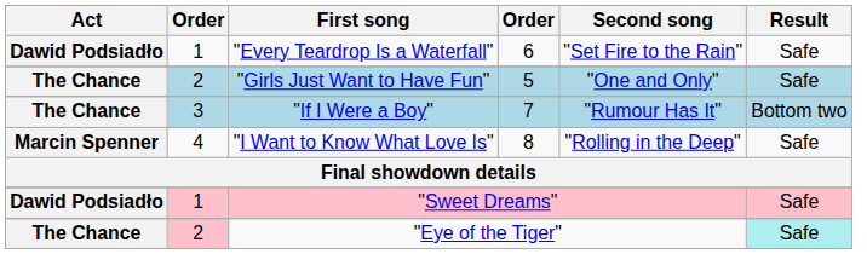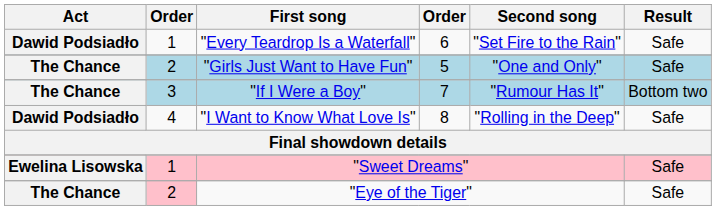"I Want to Know What Love Is" | Act: Marcin Spenner -> Dawid Podsiadło
"Sweet Dreams" | Act: Dawid Podsiadło -> Ewelina Lisowska
"Eye of the Tiger" | Result: paleturquoise background -> no background
